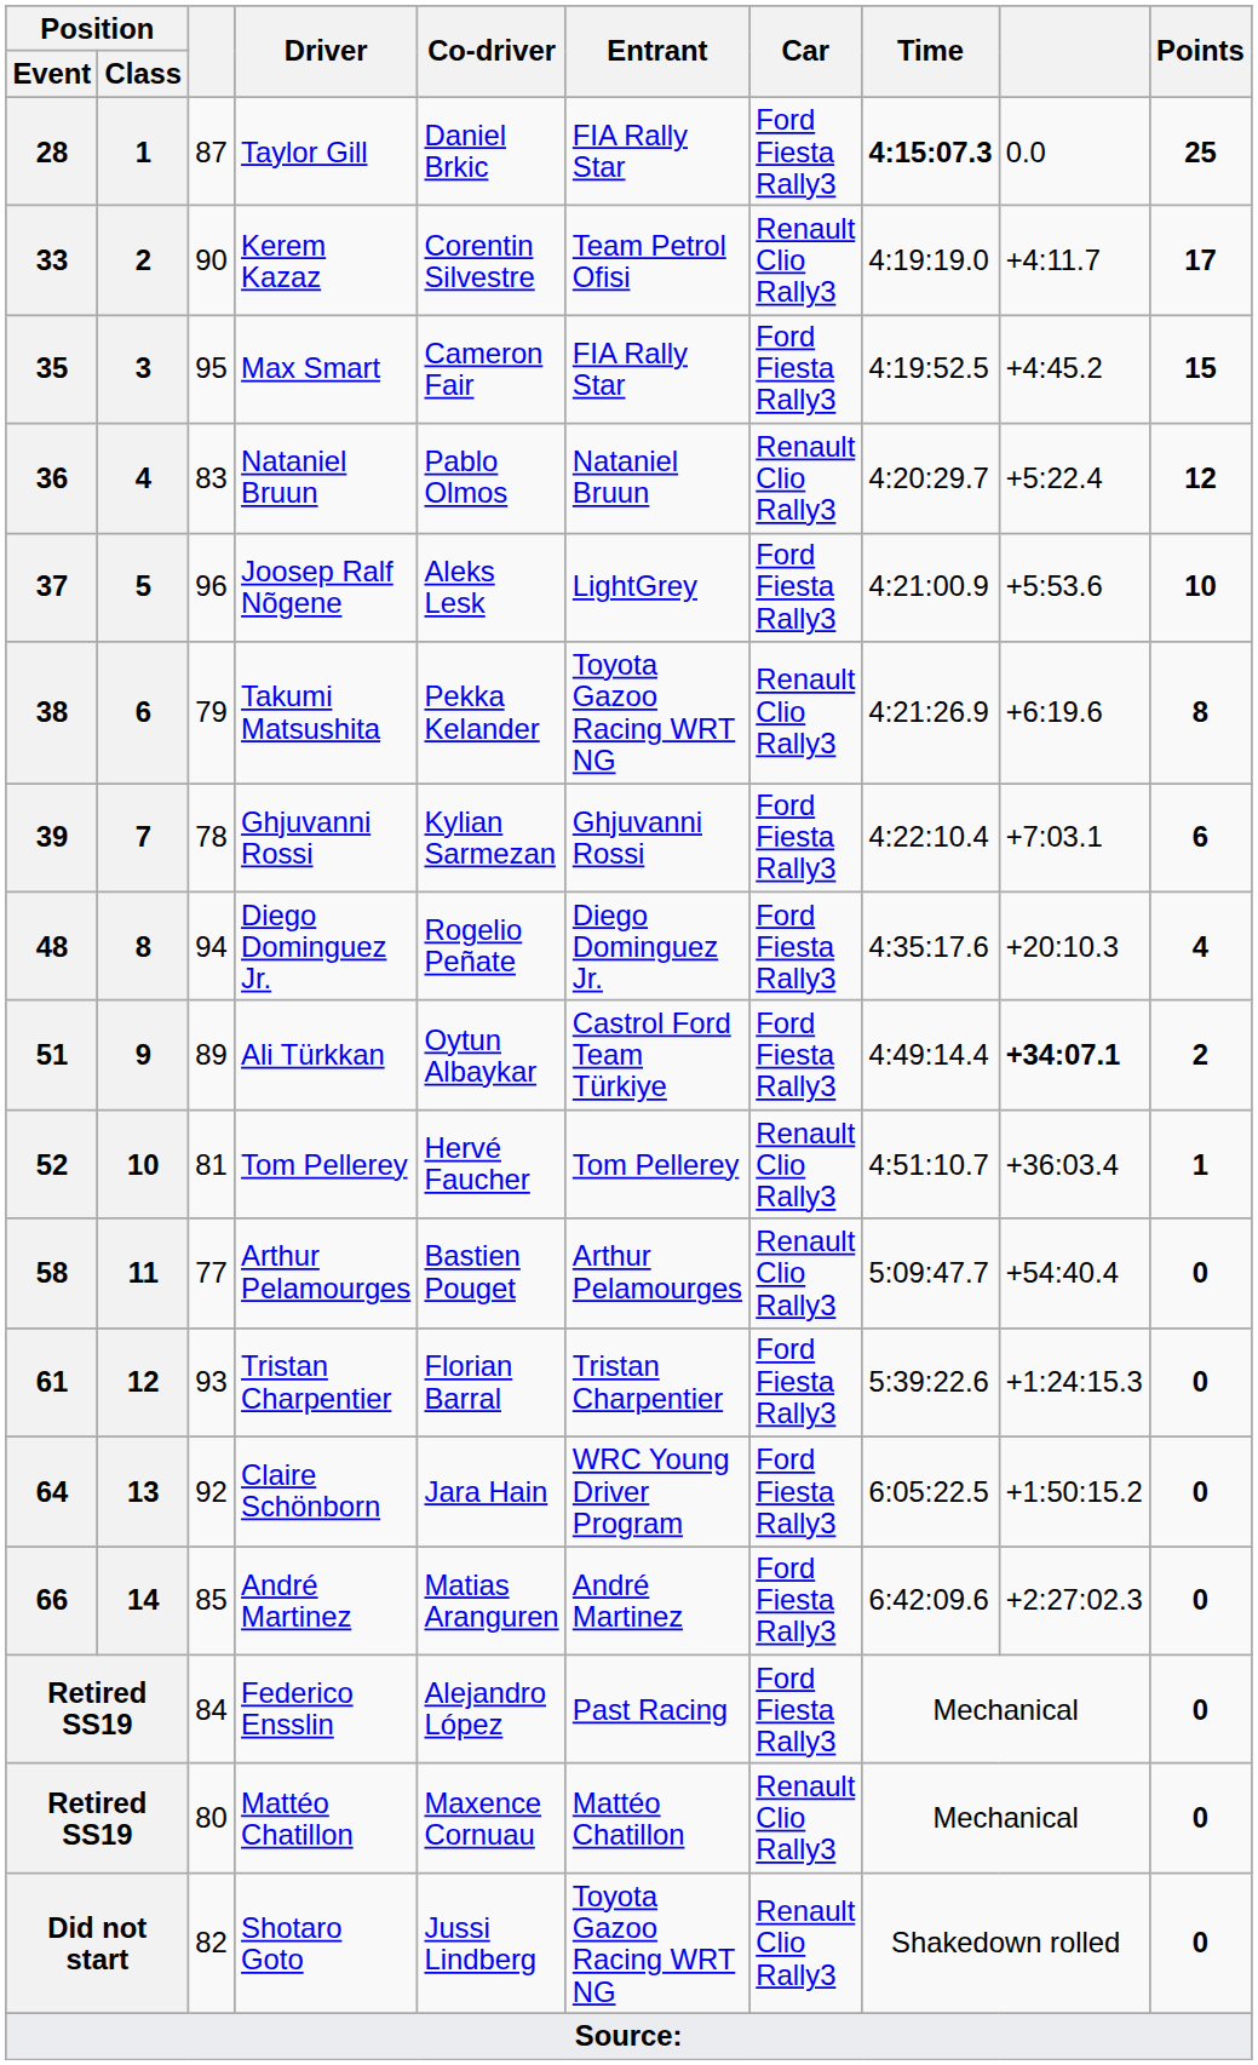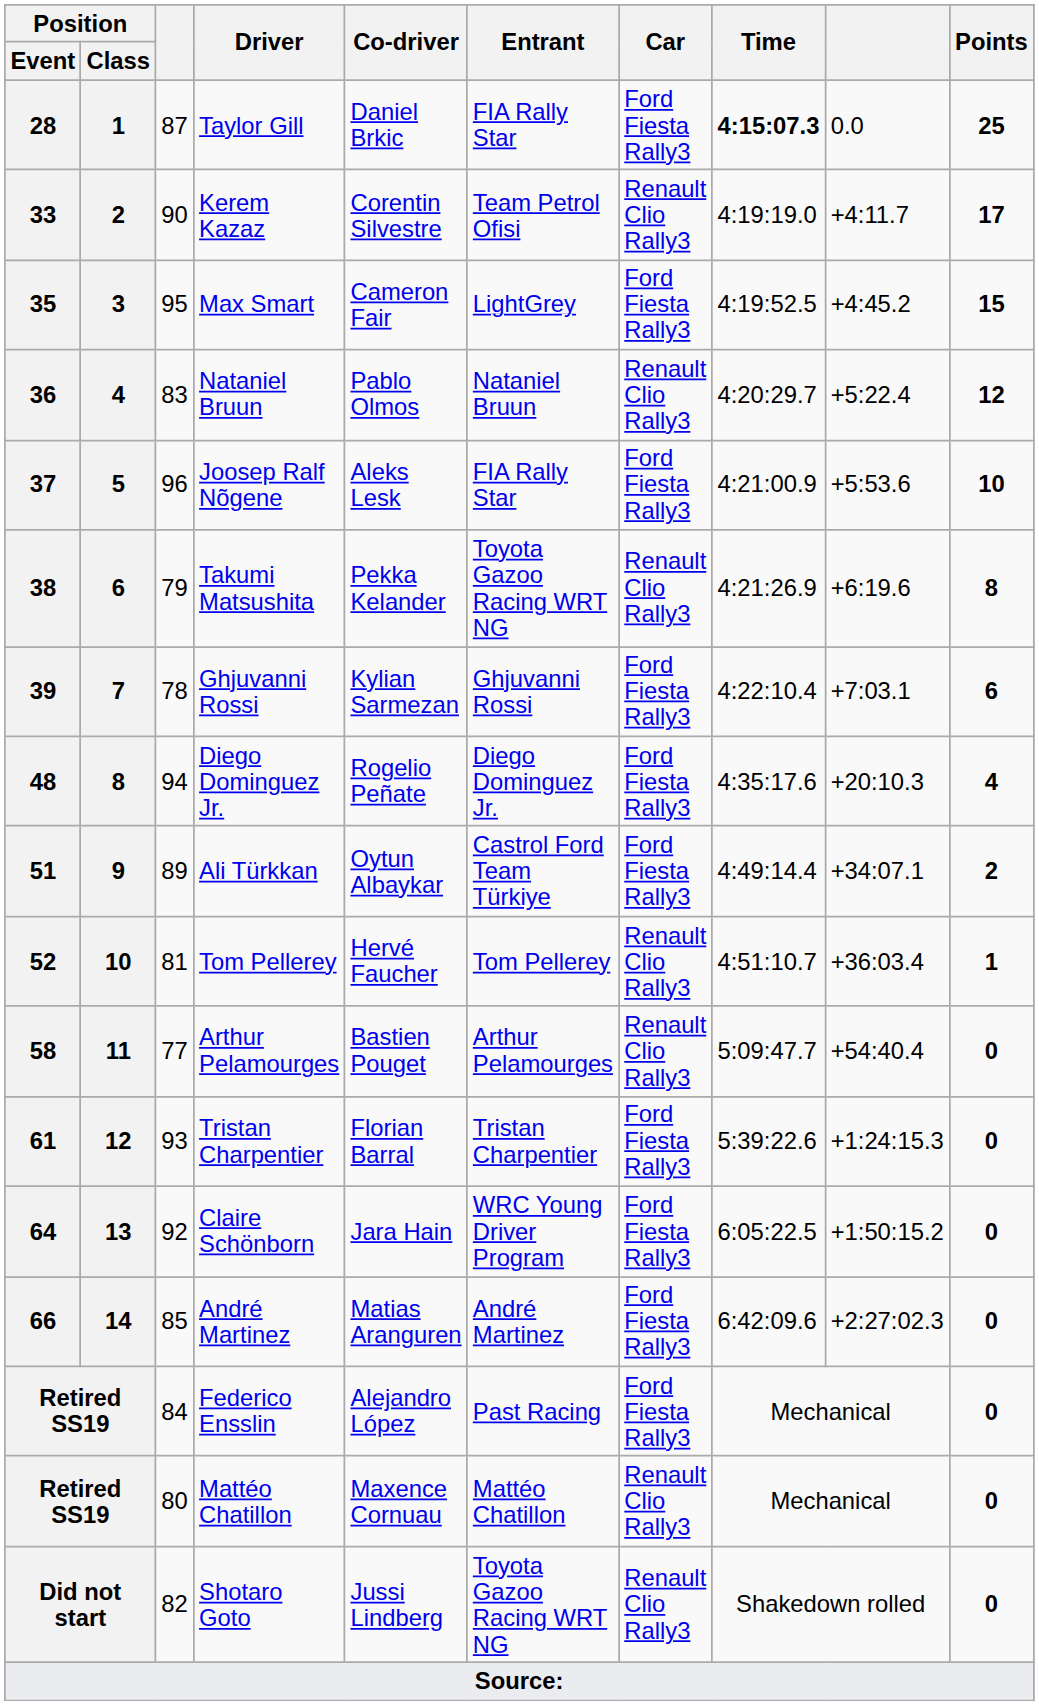35 | Entrant: FIA Rally Star -> LightGrey
37 | Entrant: LightGrey -> FIA Rally Star
51 | column 9: bold -> normal
